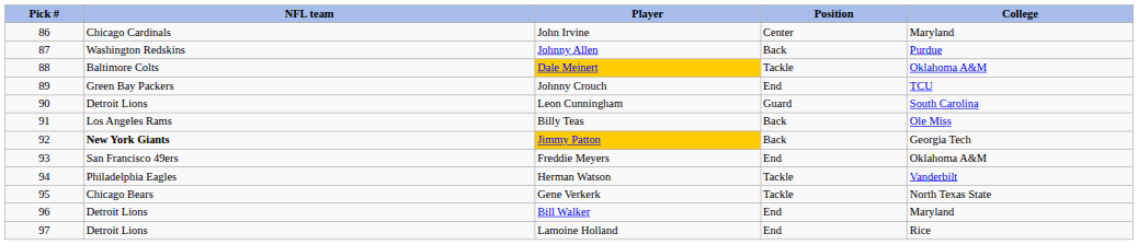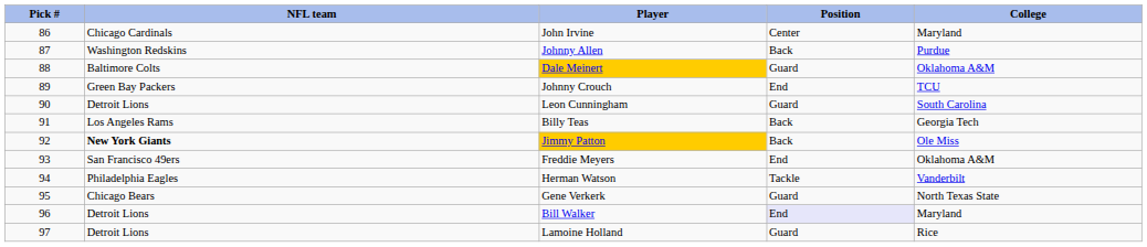Dale Meinert | Position: Tackle -> Guard
Billy Teas | College: Ole Miss -> Georgia Tech
Jimmy Patton | College: Georgia Tech -> Ole Miss
Gene Verkerk | Position: Tackle -> Guard
Bill Walker | Position: no background -> lavender background
Lamoine Holland | Position: End -> Guard
